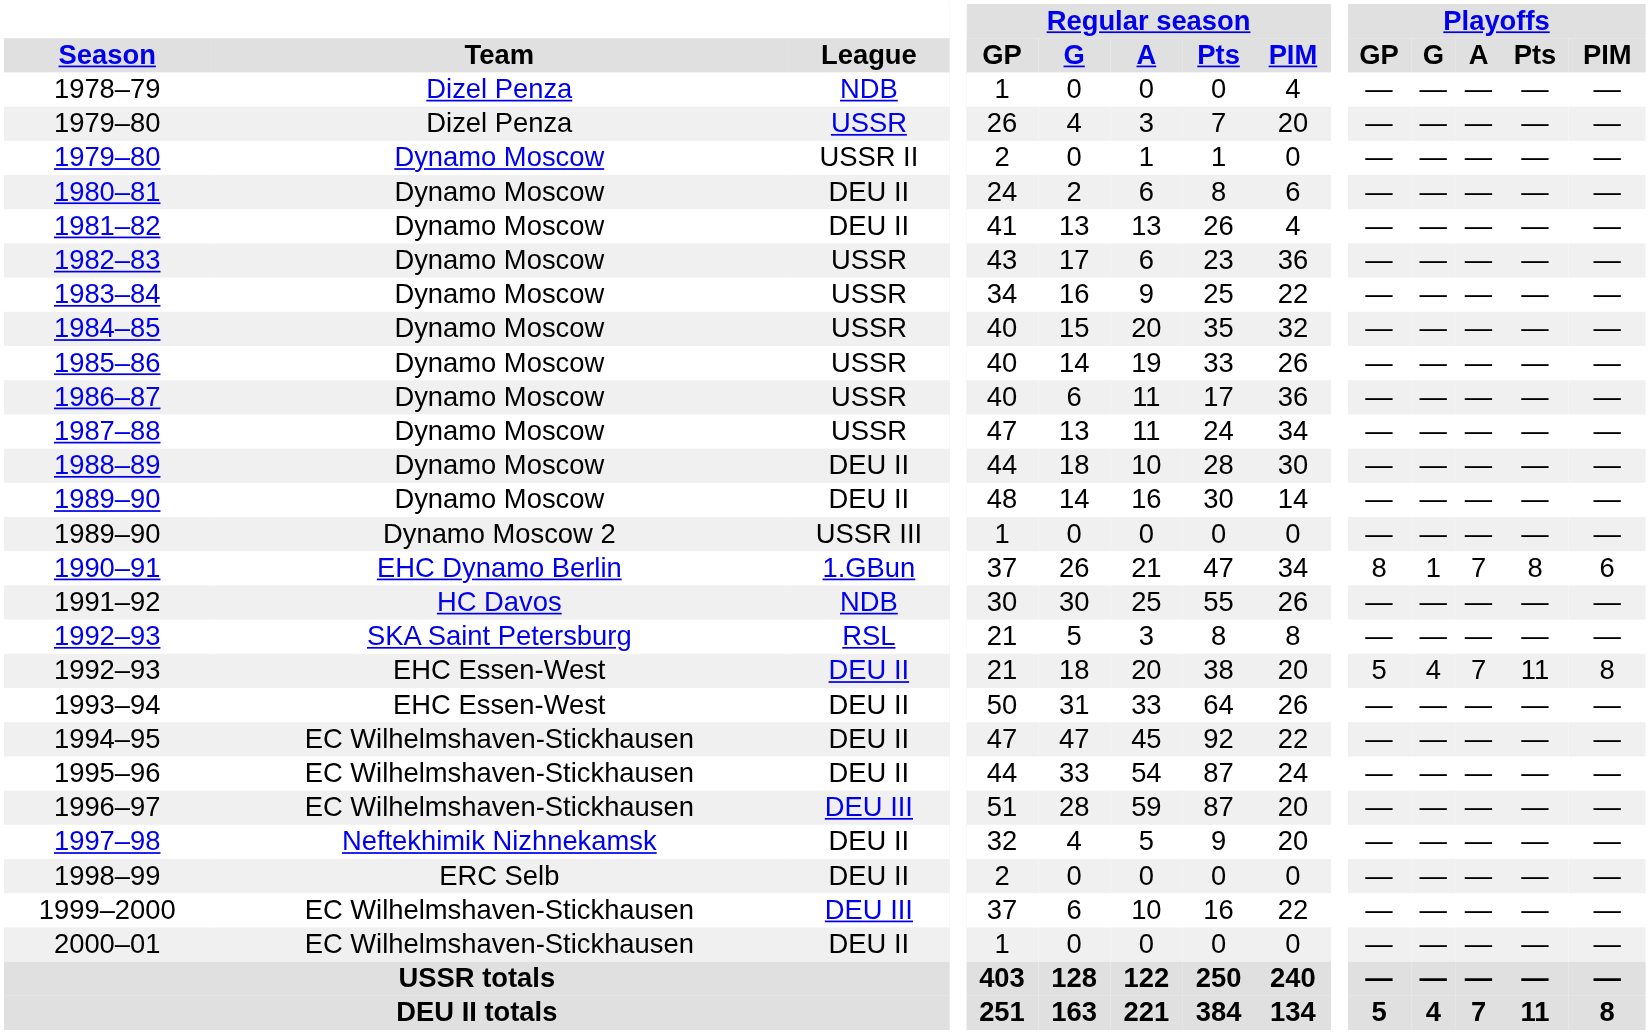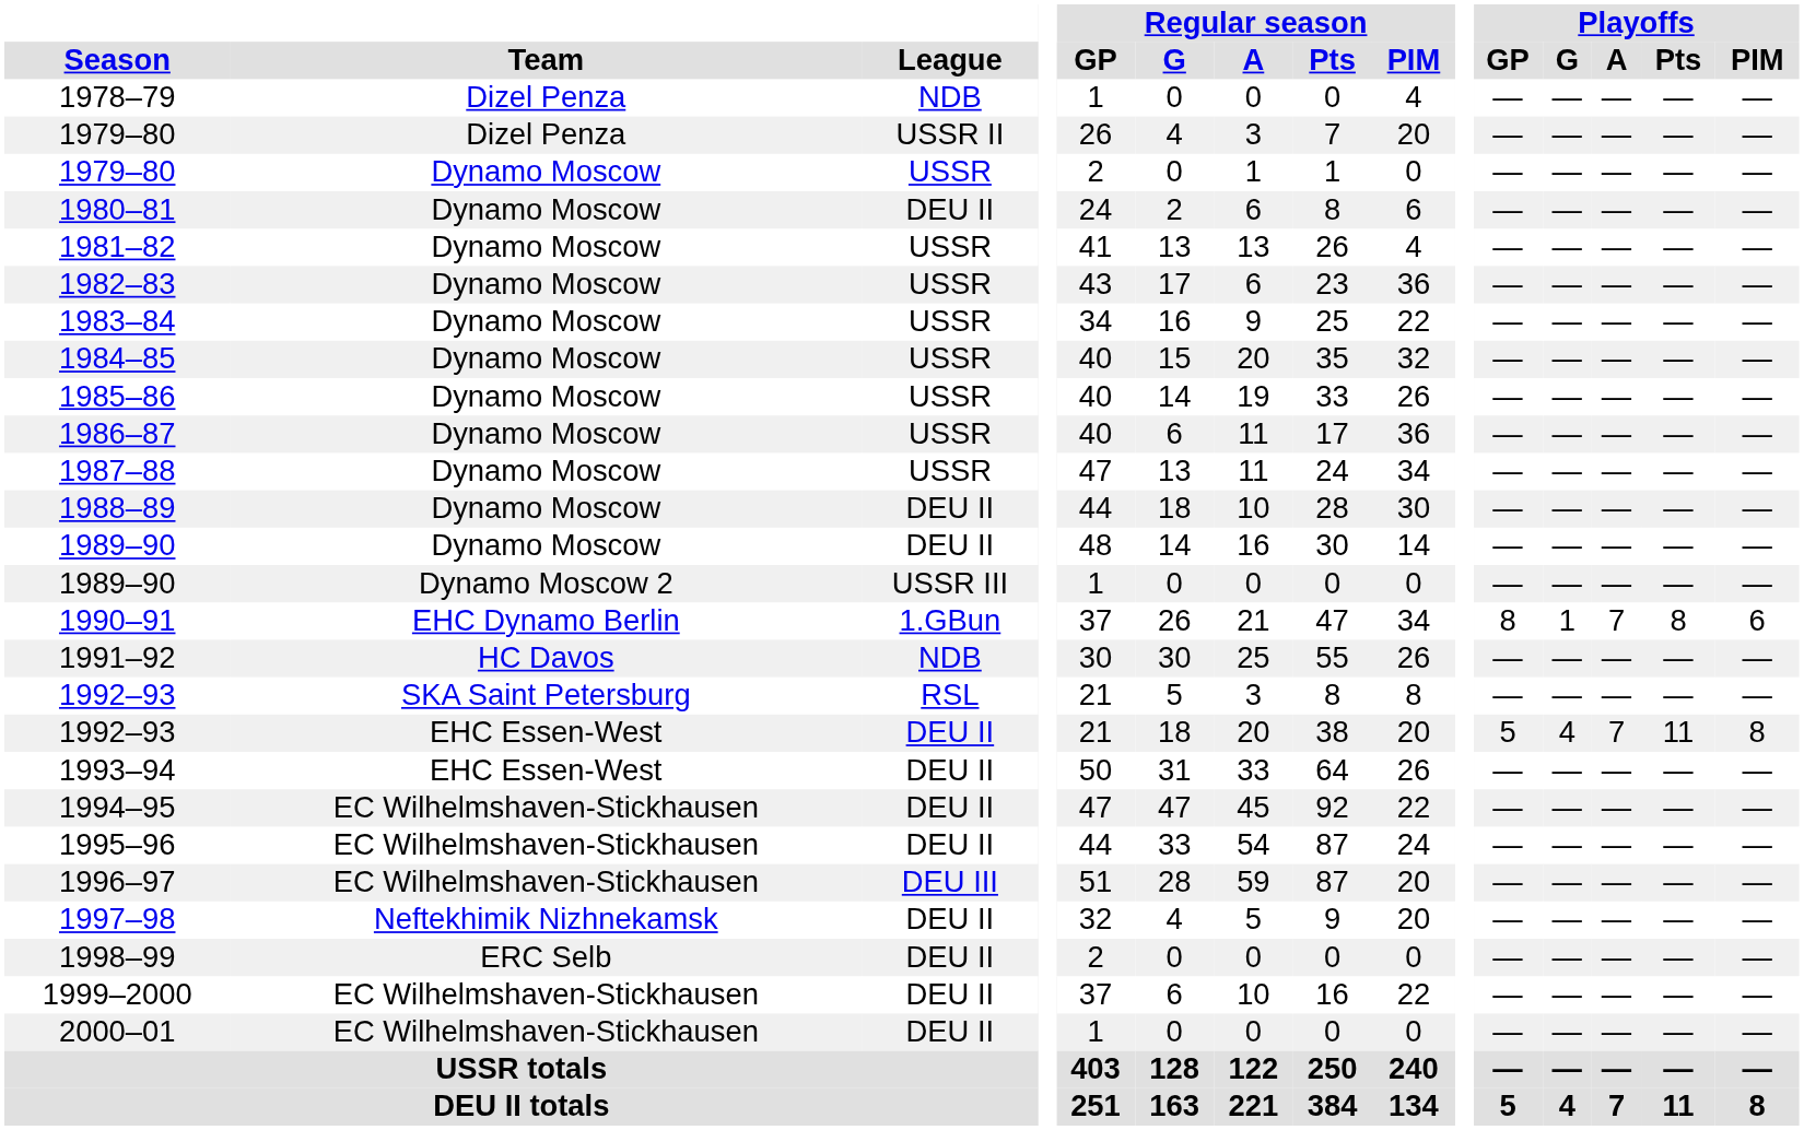1979–80 / Dizel Penza | League: USSR -> USSR II
1979–80 / Dynamo Moscow | League: USSR II -> USSR
1981–82 | League: DEU II -> USSR
1999–2000 | League: DEU III -> DEU II
